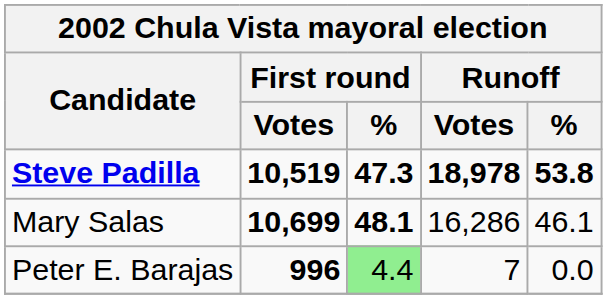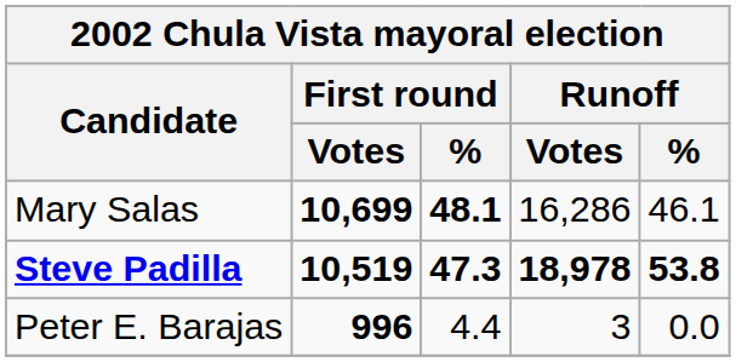rows swapped: Steve Padilla <-> Mary Salas
Peter E. Barajas | First round / %: lightgreen background -> no background
Peter E. Barajas | Runoff / Votes: 7 -> 3
